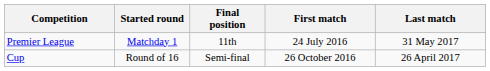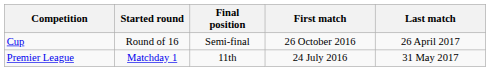rows swapped: Premier League <-> Cup
